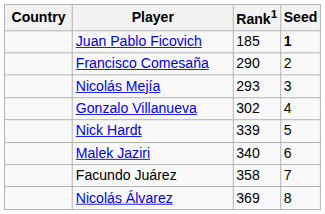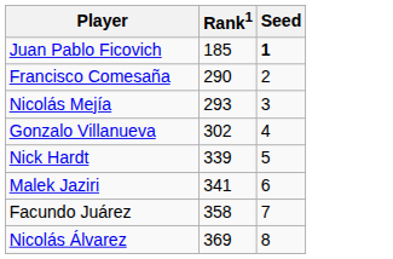- column: Country
Malek Jaziri | Rank1: 340 -> 341
